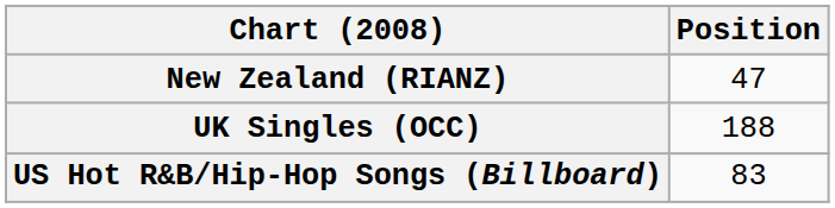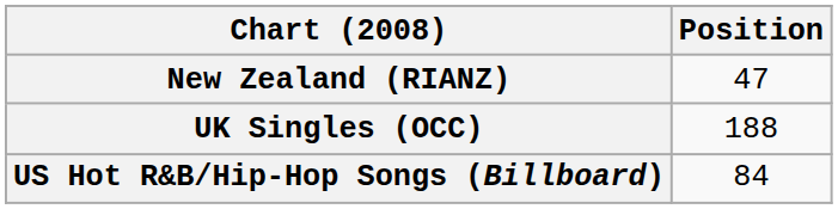US Hot R&B/Hip-Hop Songs (Billboard) | Position: 83 -> 84
